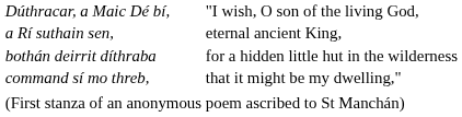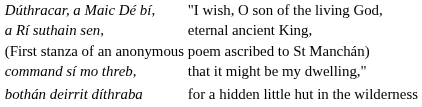rows swapped: bothán deirrit díthraba <-> (First stanza of an anonymous
